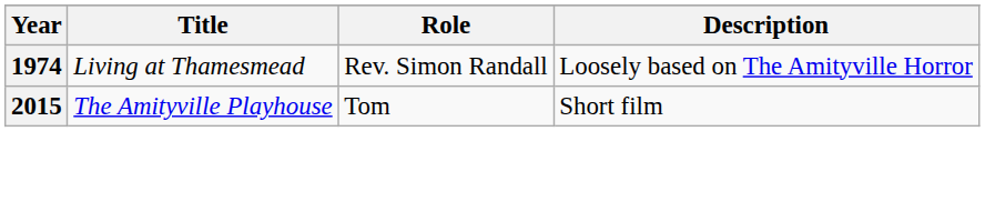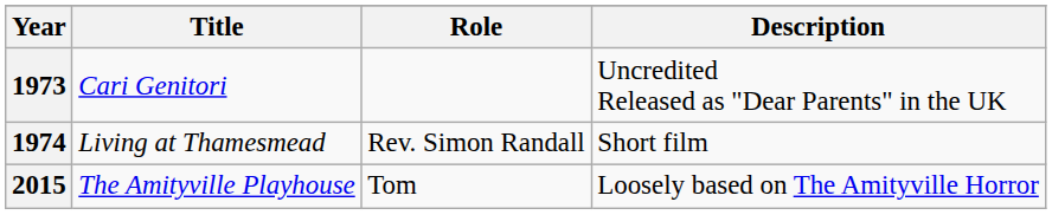+ row: 1973 | Cari Genitori | Uncredited Released as "Dear Parents" in the UK
1974 | Description: Loosely based on The Amityville Horror -> Short film
2015 | Description: Short film -> Loosely based on The Amityville Horror
